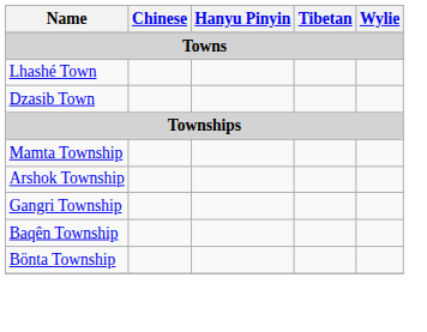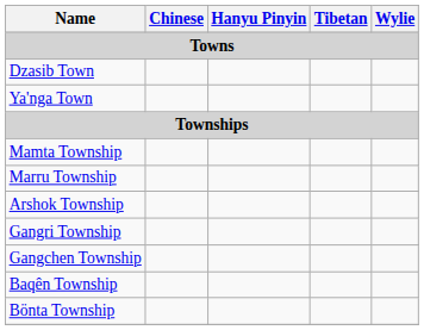- row: Lhashé Town
+ row: Ya'nga Town
+ row: Marru Township
+ row: Gangchen Township
